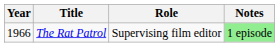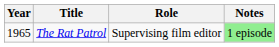The Rat Patrol | Year: 1966 -> 1965
